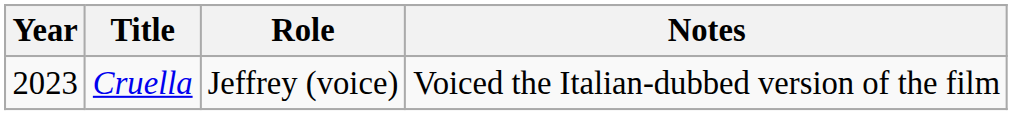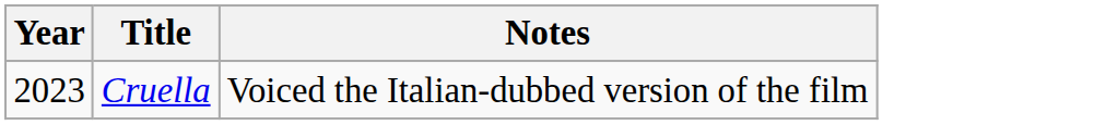- column: Role | Jeffrey (voice)
